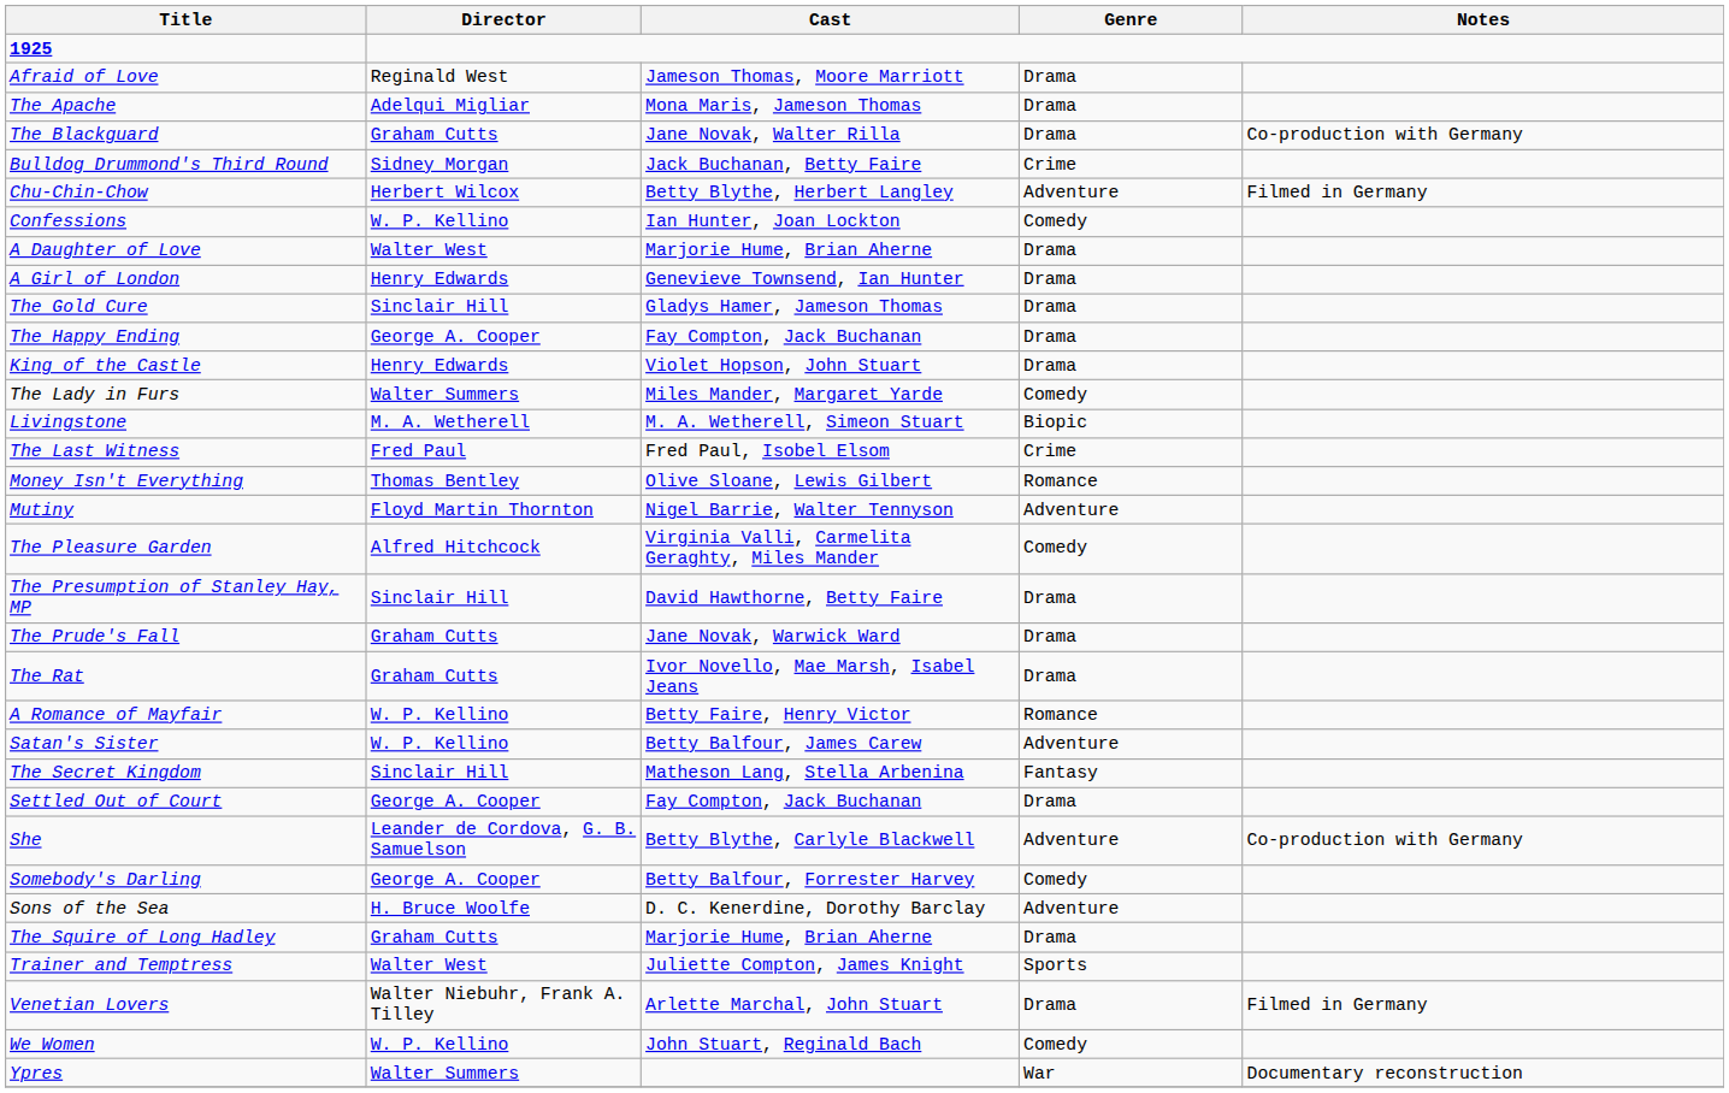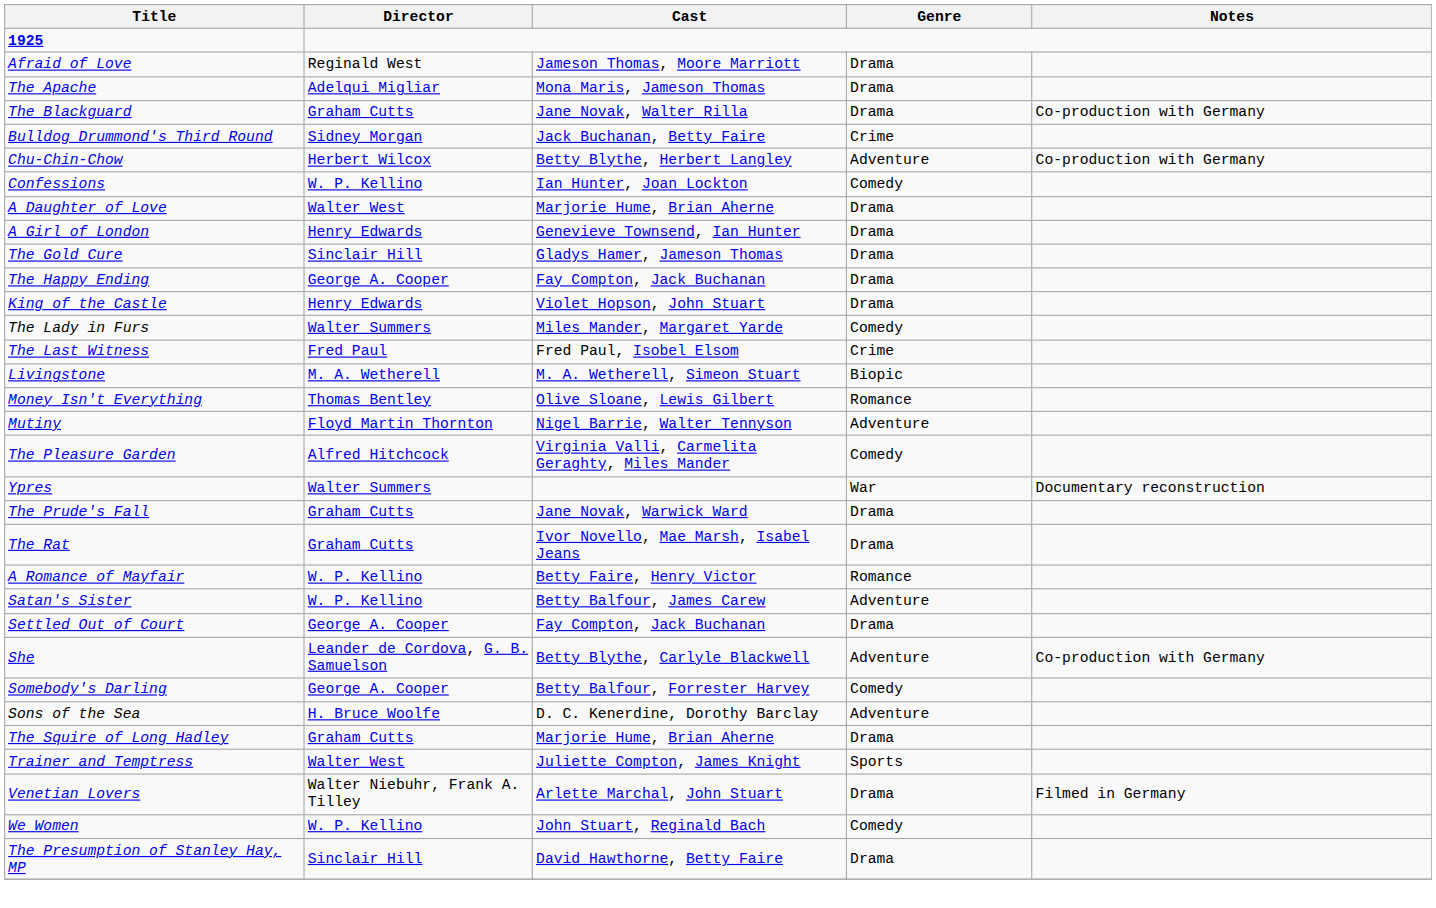Chu-Chin-Chow | Notes: Filmed in Germany -> Co-production with Germany
rows swapped: The Last Witness <-> Livingstone
rows swapped: The Presumption of Stanley Hay, MP <-> Ypres
- row: The Secret Kingdom | Sinclair Hill | Matheson Lang, Stella Arbenina | Fantasy
